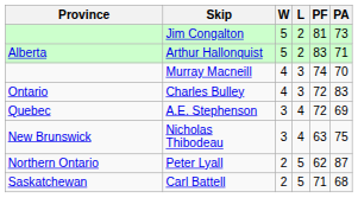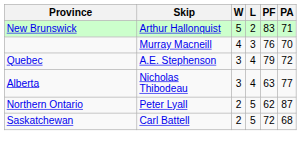- row: Jim Congalton | 5 | 2 | 81 | 73
Arthur Hallonquist | Province: Alberta -> New Brunswick
Murray Macneill | PF: 74 -> 76
- row: Ontario | Charles Bulley | 4 | 3 | 72 | 83
A.E. Stephenson | PF: 72 -> 79
A.E. Stephenson | PA: 69 -> 72
Nicholas Thibodeau | Province: New Brunswick -> Alberta
Nicholas Thibodeau | PA: 75 -> 77
Carl Battell | PF: 71 -> 72
